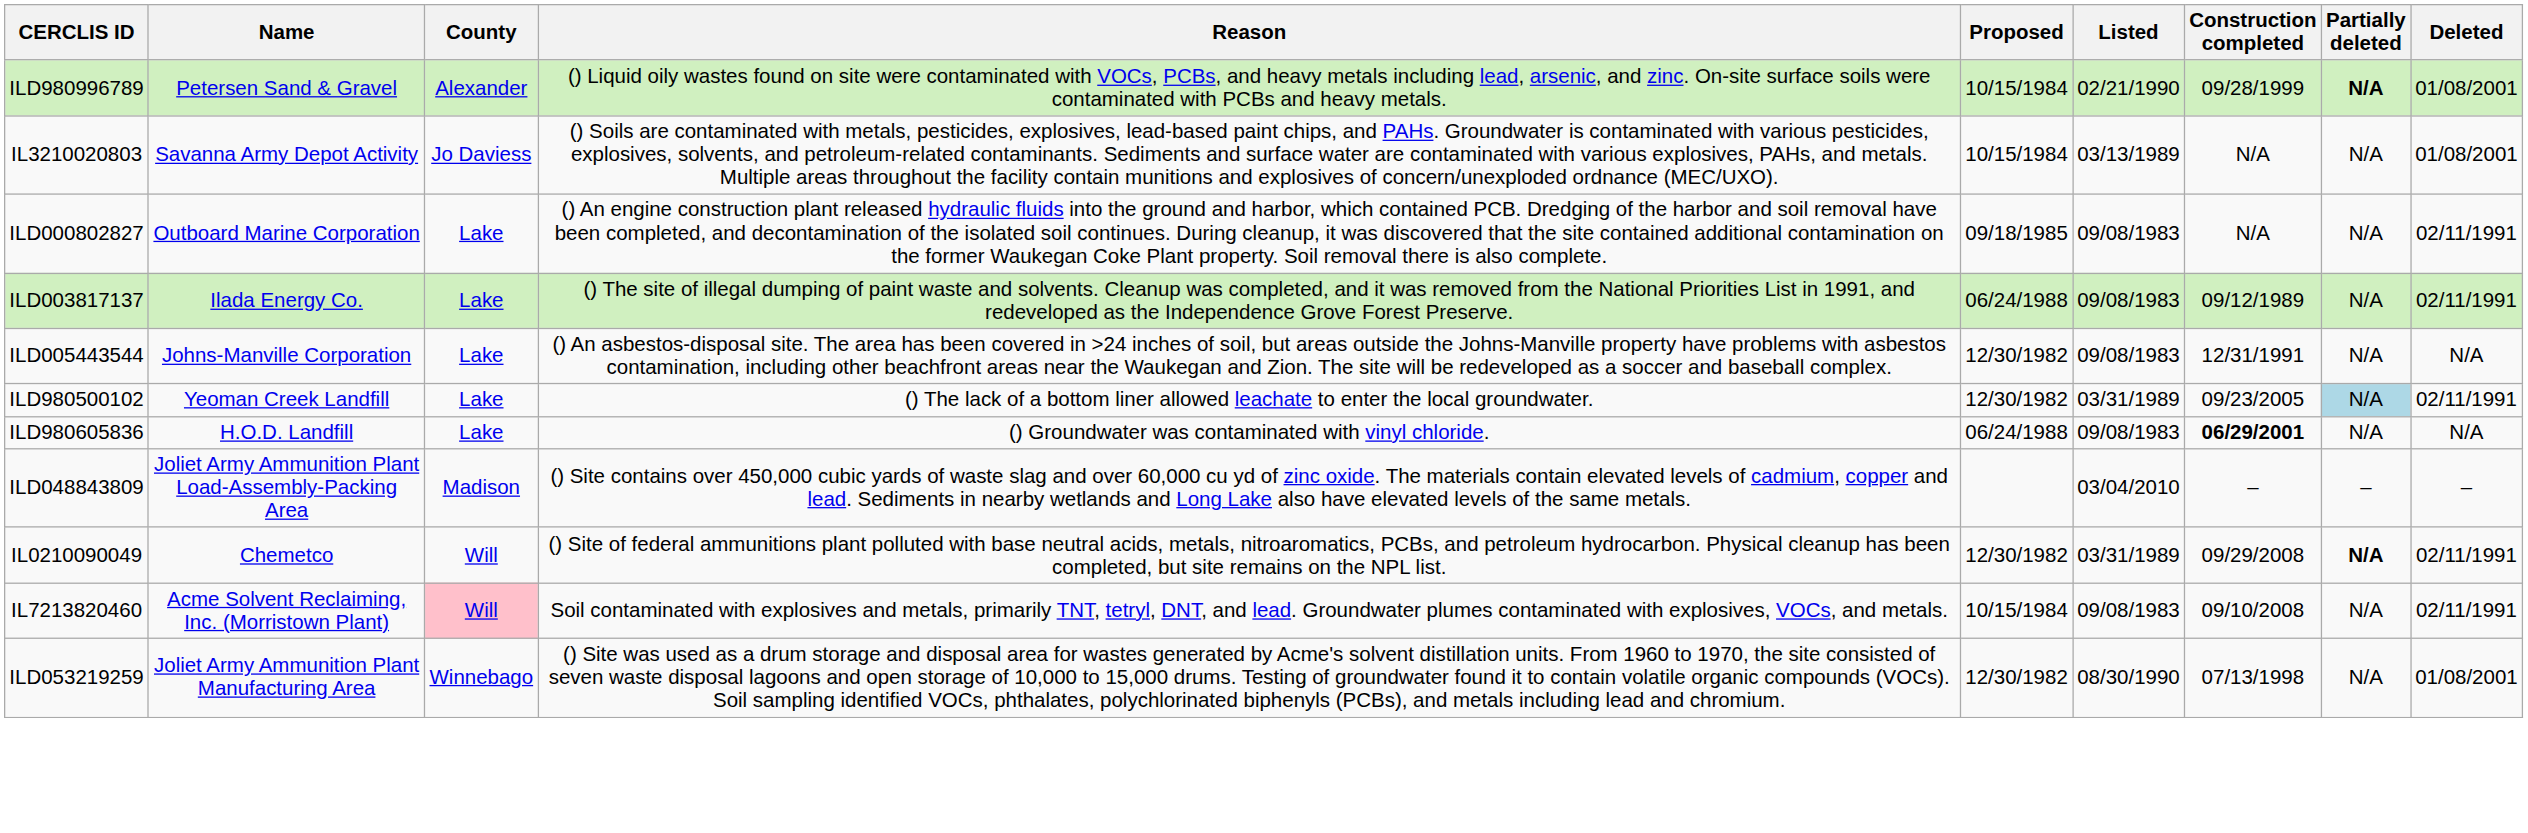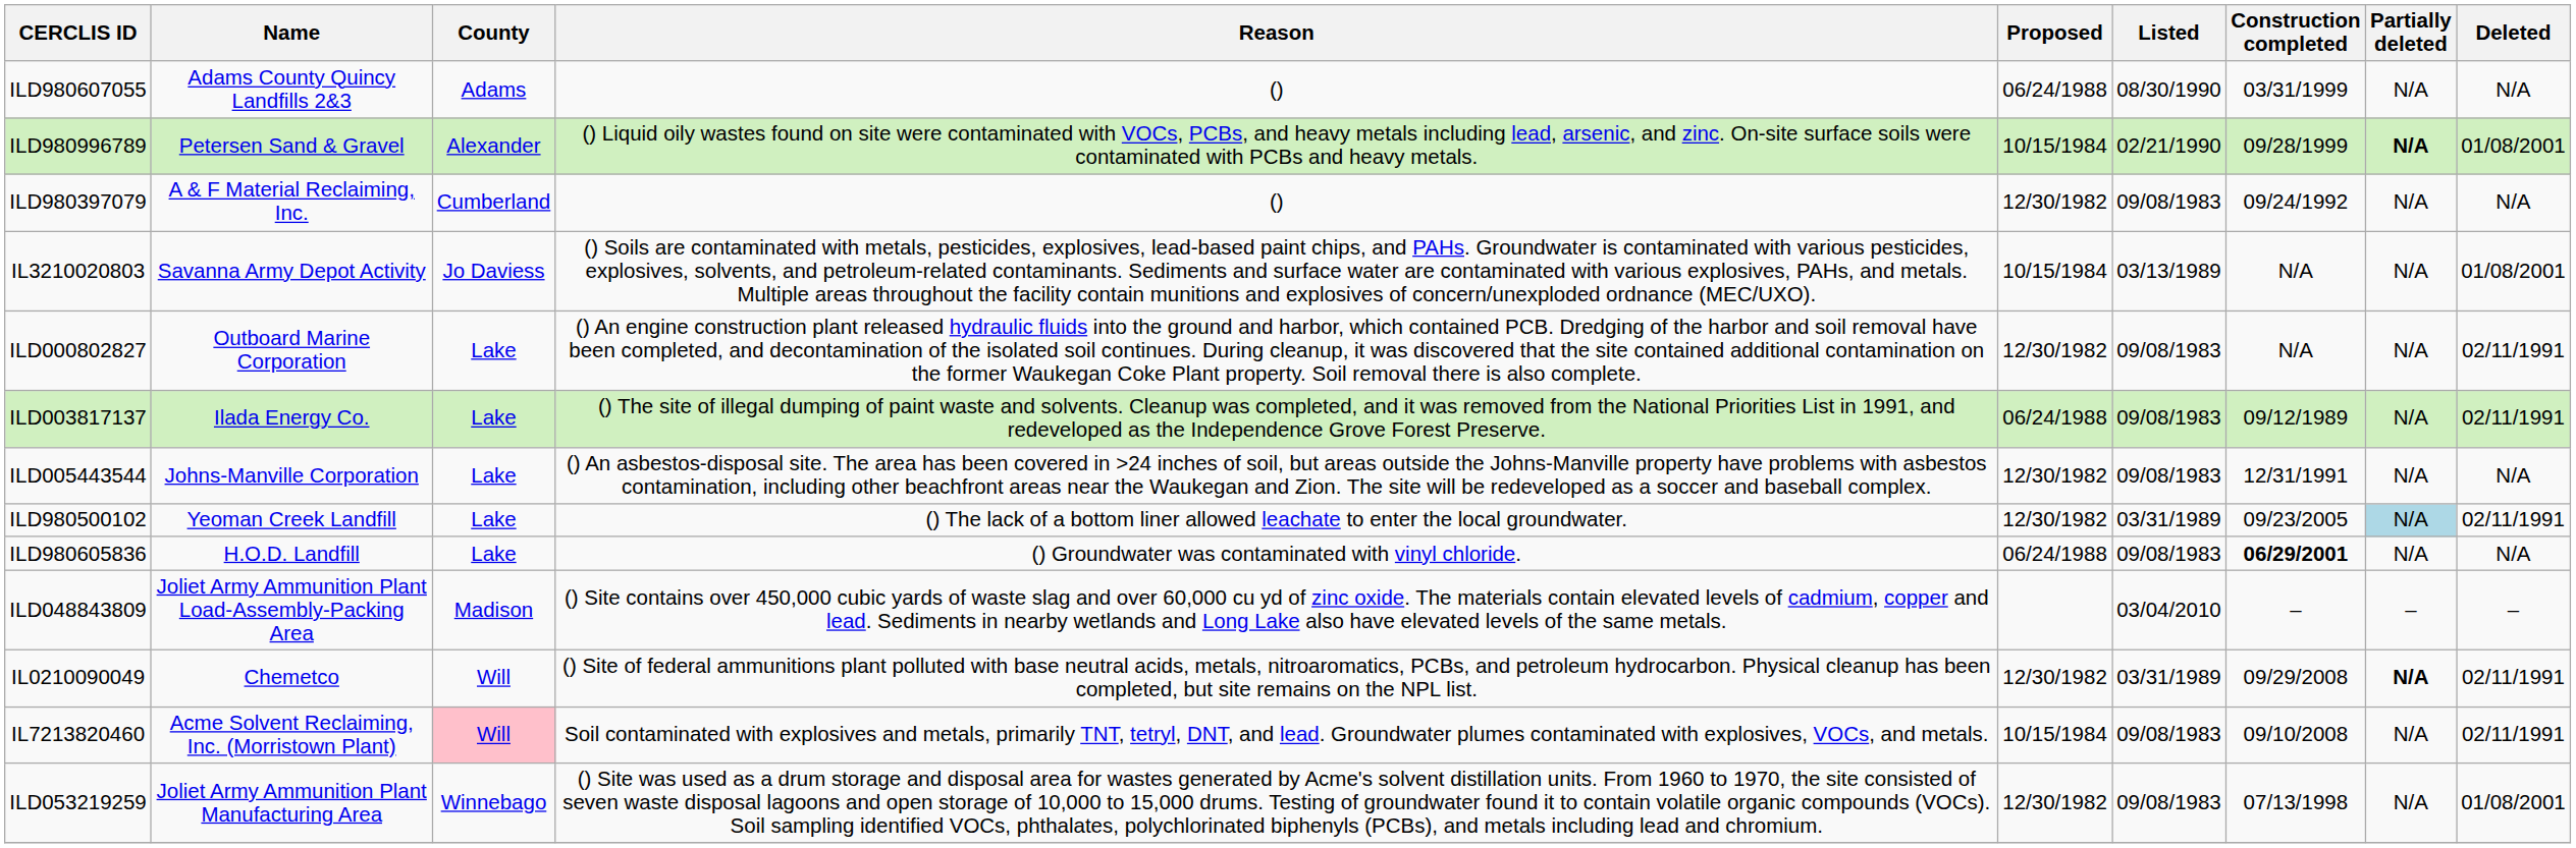+ row: ILD980607055 | Adams County Quincy Landfills 2&3 | Adams | () | 06/24/1988 | 08/30/1990 | 03/31/1999 | N/A | N/A
+ row: ILD980397079 | A & F Material Reclaiming, Inc. | Cumberland | () | 12/30/1982 | 09/08/1983 | 09/24/1992 | N/A | N/A
ILD000802827 | Proposed: 09/18/1985 -> 12/30/1982
ILD053219259 | Listed: 08/30/1990 -> 09/08/1983
